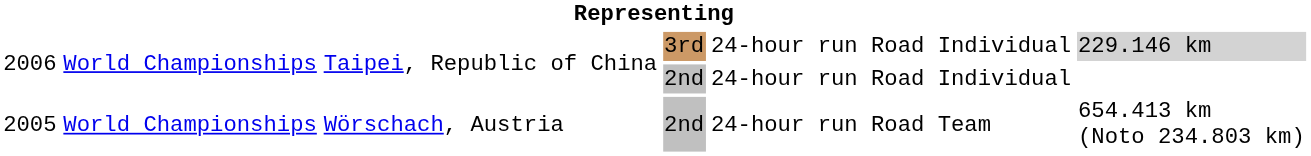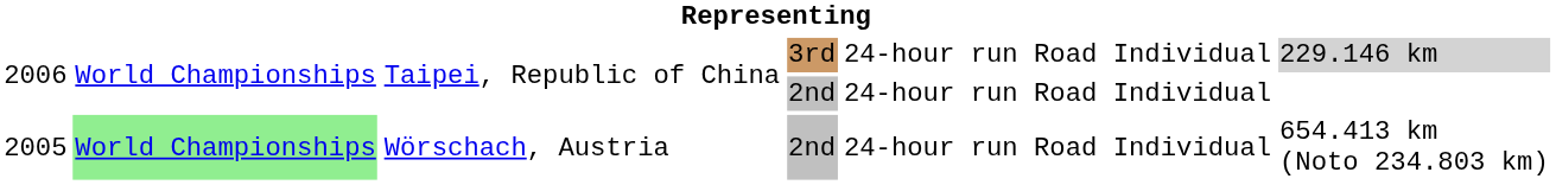2005 | column 2: no background -> lightgreen background
2005 | column 5: 24-hour run Road Team -> 24-hour run Road Individual
